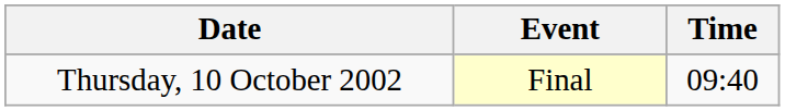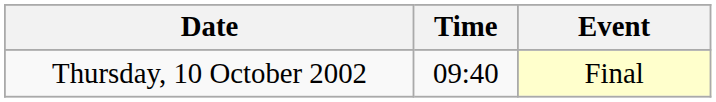columns swapped: Time <-> Event
